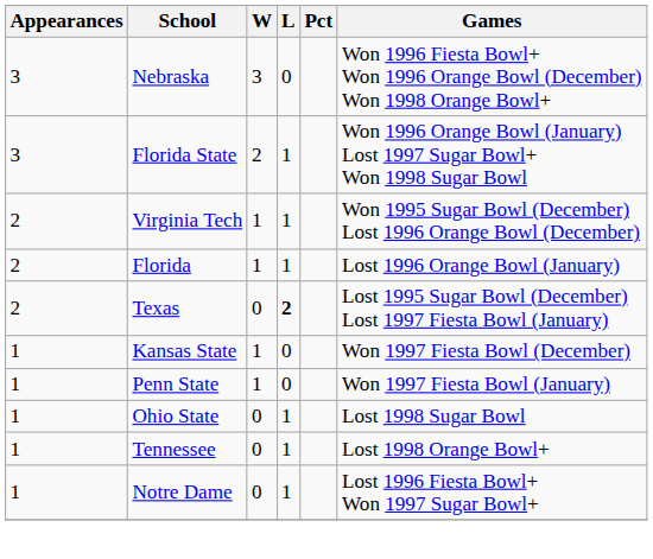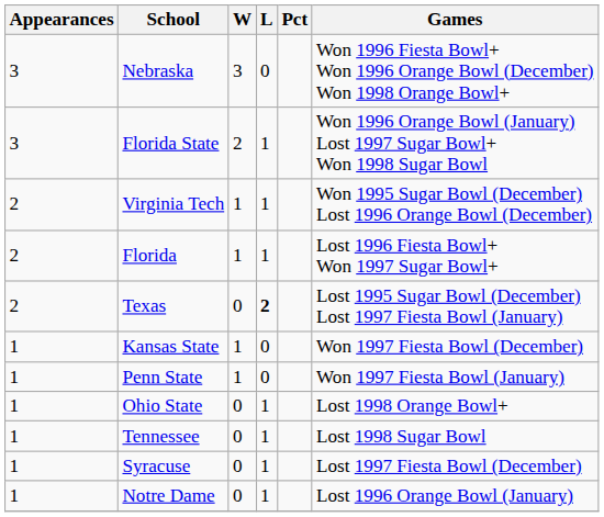Florida | Games: Lost 1996 Orange Bowl (January) -> Lost 1996 Fiesta Bowl+ Won 1997 Sugar Bowl+
Ohio State | Games: Lost 1998 Sugar Bowl -> Lost 1998 Orange Bowl+
Tennessee | Games: Lost 1998 Orange Bowl+ -> Lost 1998 Sugar Bowl
+ row: 1 | Syracuse | 0 | 1 | Lost 1997 Fiesta Bowl (December)
Notre Dame | Games: Lost 1996 Fiesta Bowl+ Won 1997 Sugar Bowl+ -> Lost 1996 Orange Bowl (January)
